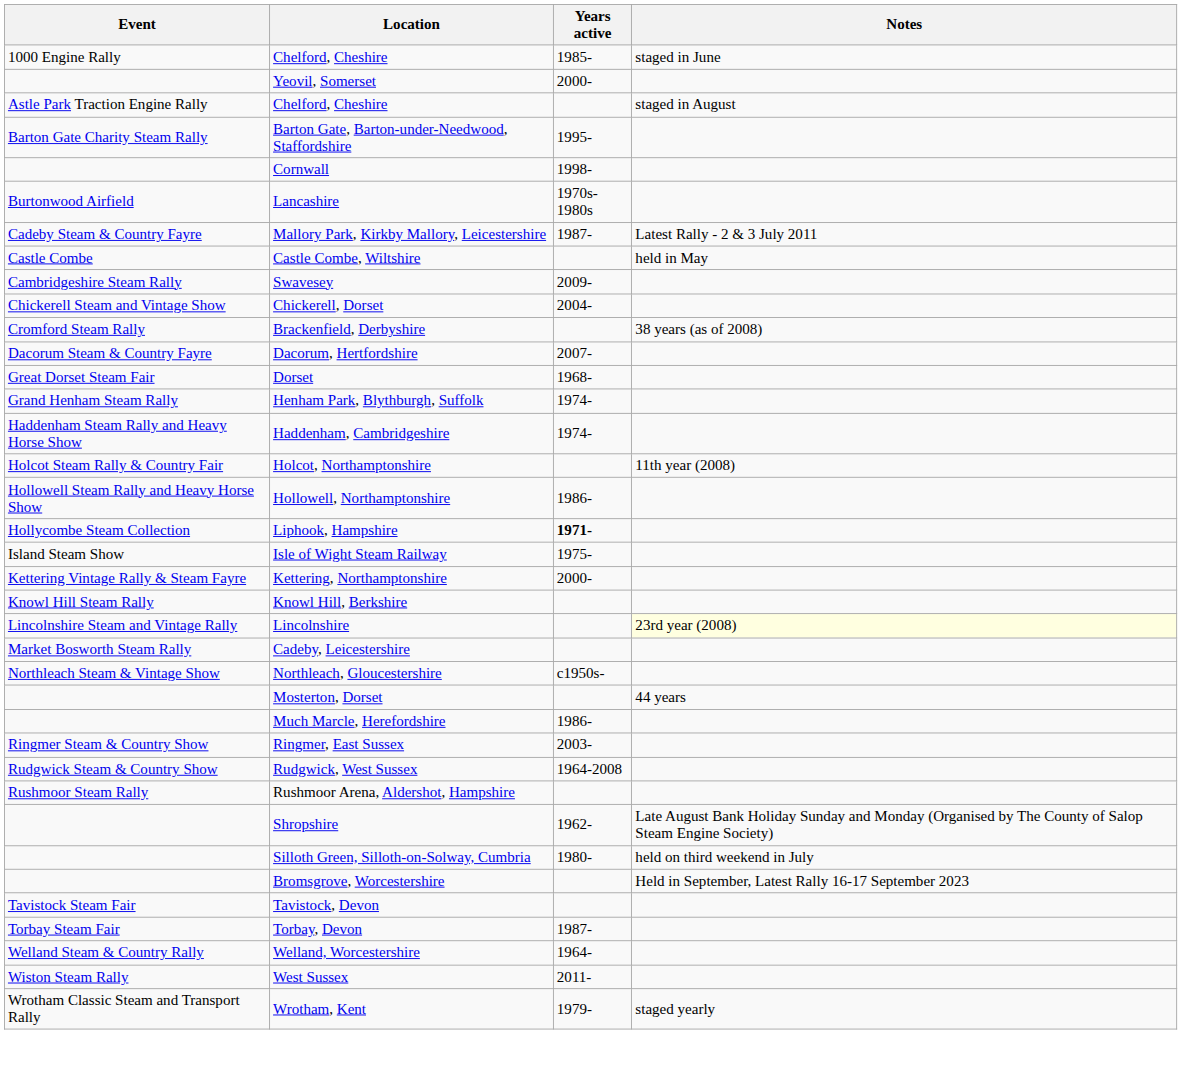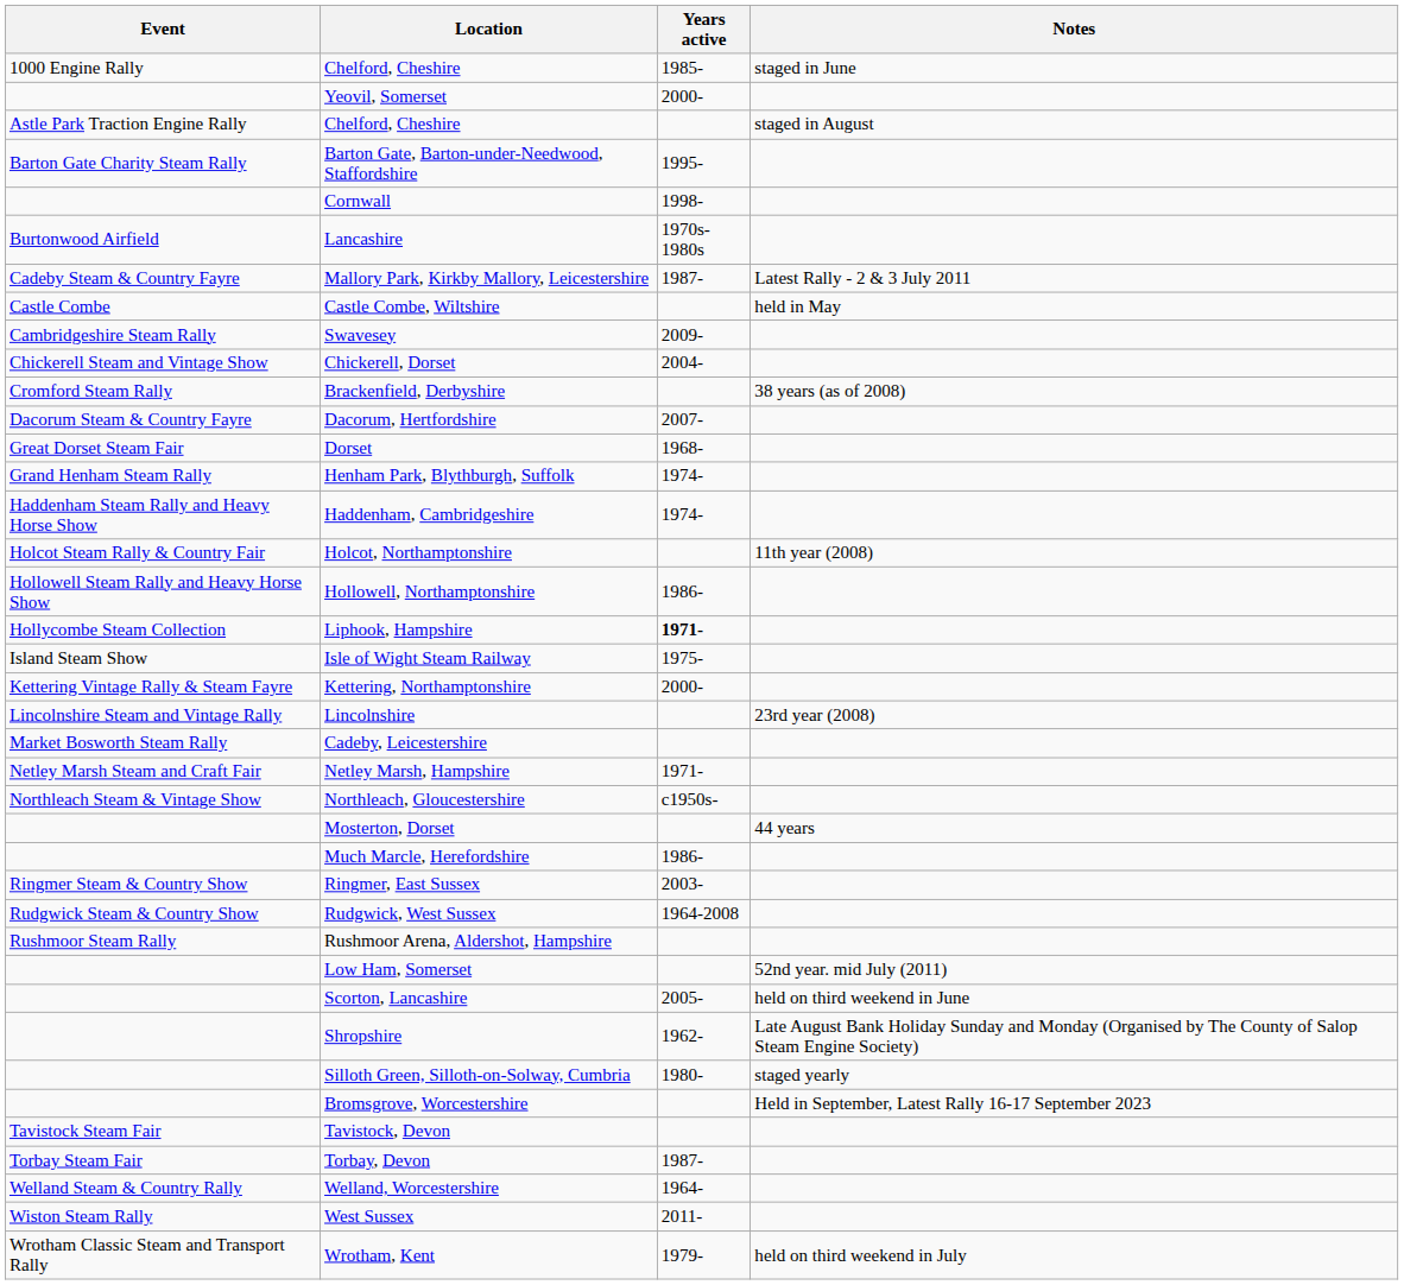- row: Knowl Hill Steam Rally | Knowl Hill, Berkshire
Lincolnshire | Notes: lightyellow background -> no background
+ row: Netley Marsh Steam and Craft Fair | Netley Marsh, Hampshire | 1971-
+ row: Low Ham, Somerset | 52nd year. mid July (2011)
+ row: Scorton, Lancashire | 2005- | held on third weekend in June
Silloth Green, Silloth-on-Solway, Cumbria | Notes: held on third weekend in July -> staged yearly
Wrotham, Kent | Notes: staged yearly -> held on third weekend in July
